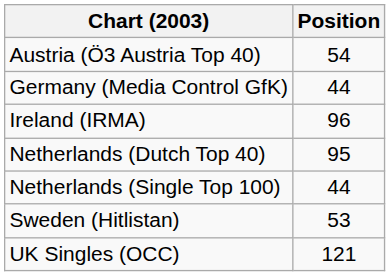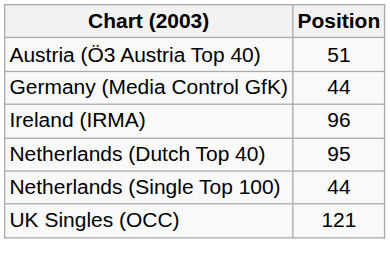Austria (Ö3 Austria Top 40) | Position: 54 -> 51
- row: Sweden (Hitlistan) | 53
